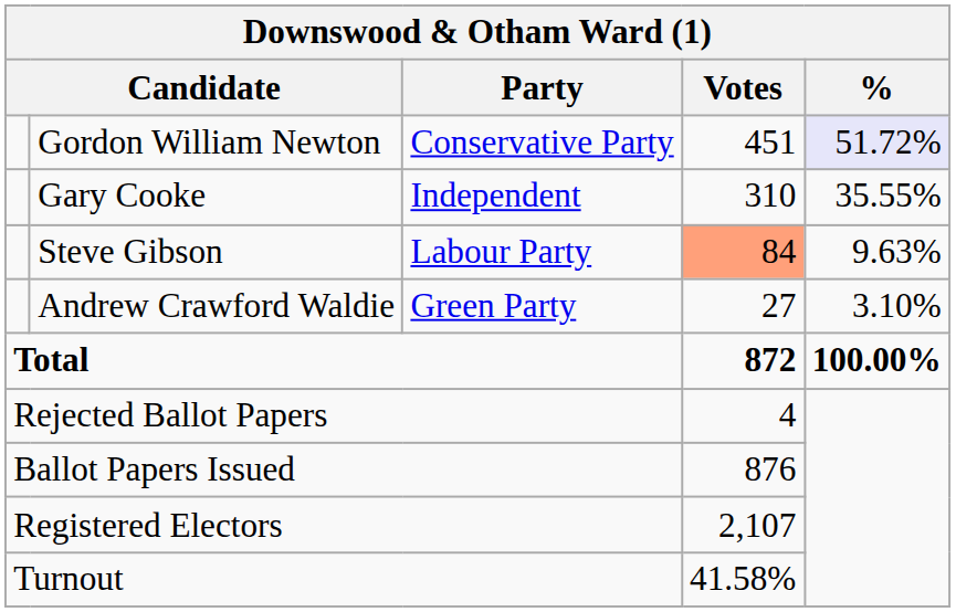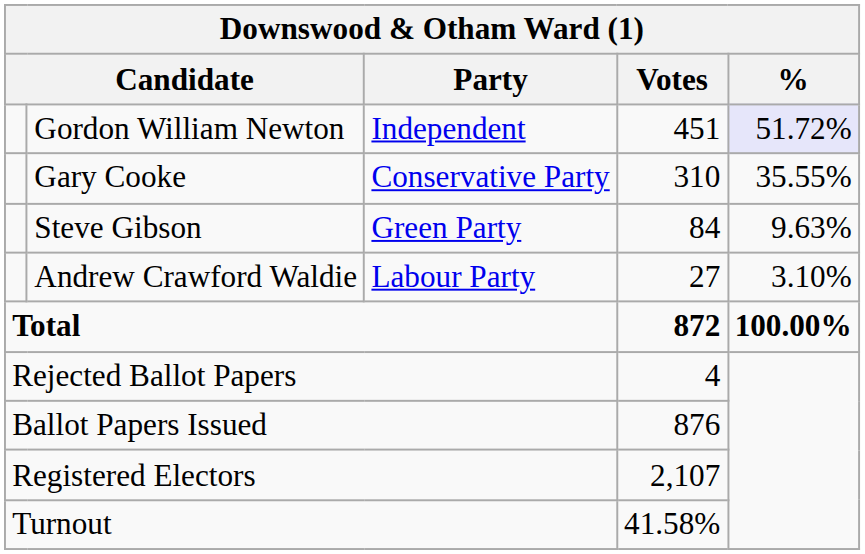Gordon William Newton | Party: Conservative Party -> Independent
Gary Cooke | Party: Independent -> Conservative Party
Steve Gibson | Party: Labour Party -> Green Party
Steve Gibson | Votes: lightsalmon background -> no background
Andrew Crawford Waldie | Party: Green Party -> Labour Party
